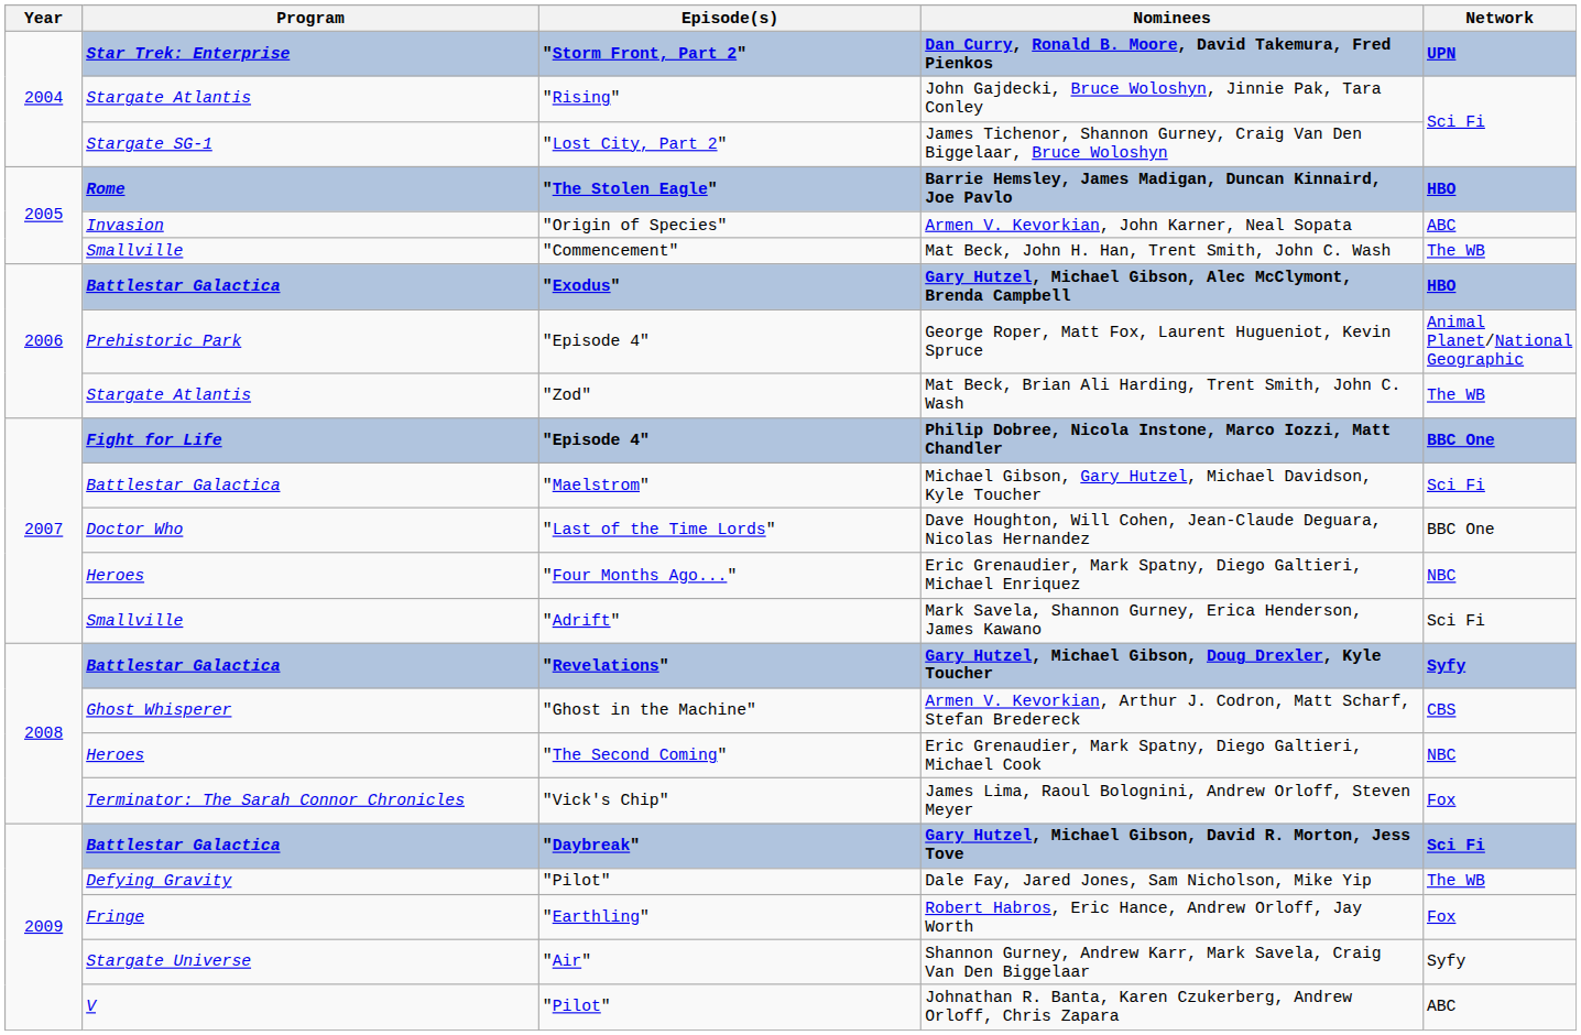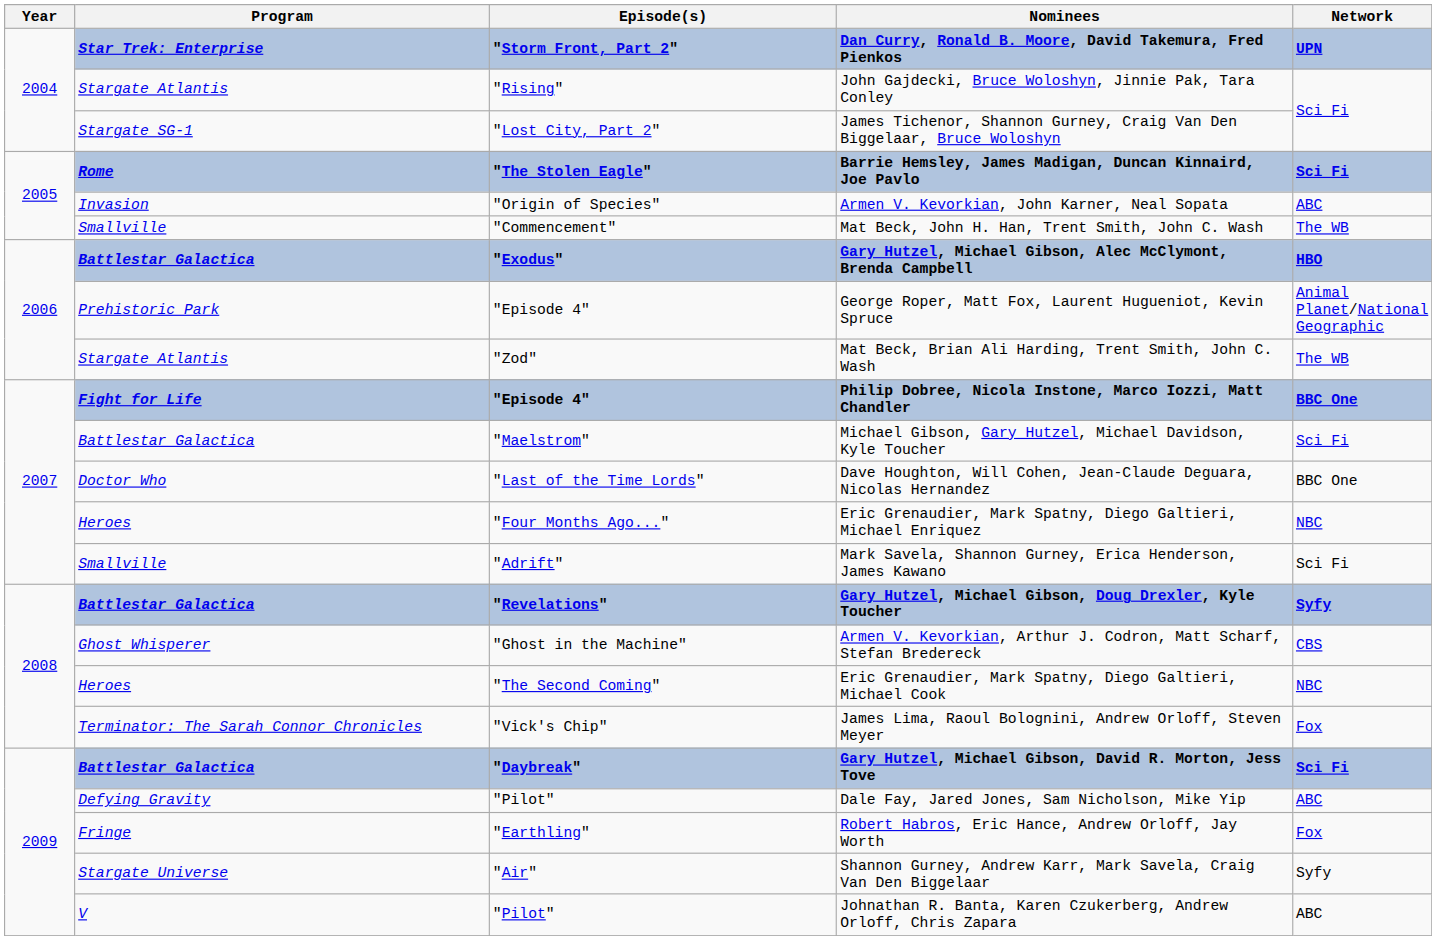Barrie Hemsley, James Madigan, Duncan Kinnaird, Joe Pavlo | Network: HBO -> Sci Fi
Dale Fay, Jared Jones, Sam Nicholson, Mike Yip | Network: The WB -> ABC
